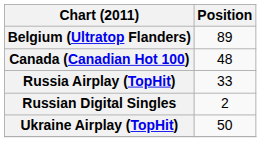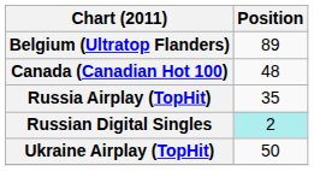Russia Airplay (TopHit) | Position: 33 -> 35
Russian Digital Singles | Position: no background -> paleturquoise background
